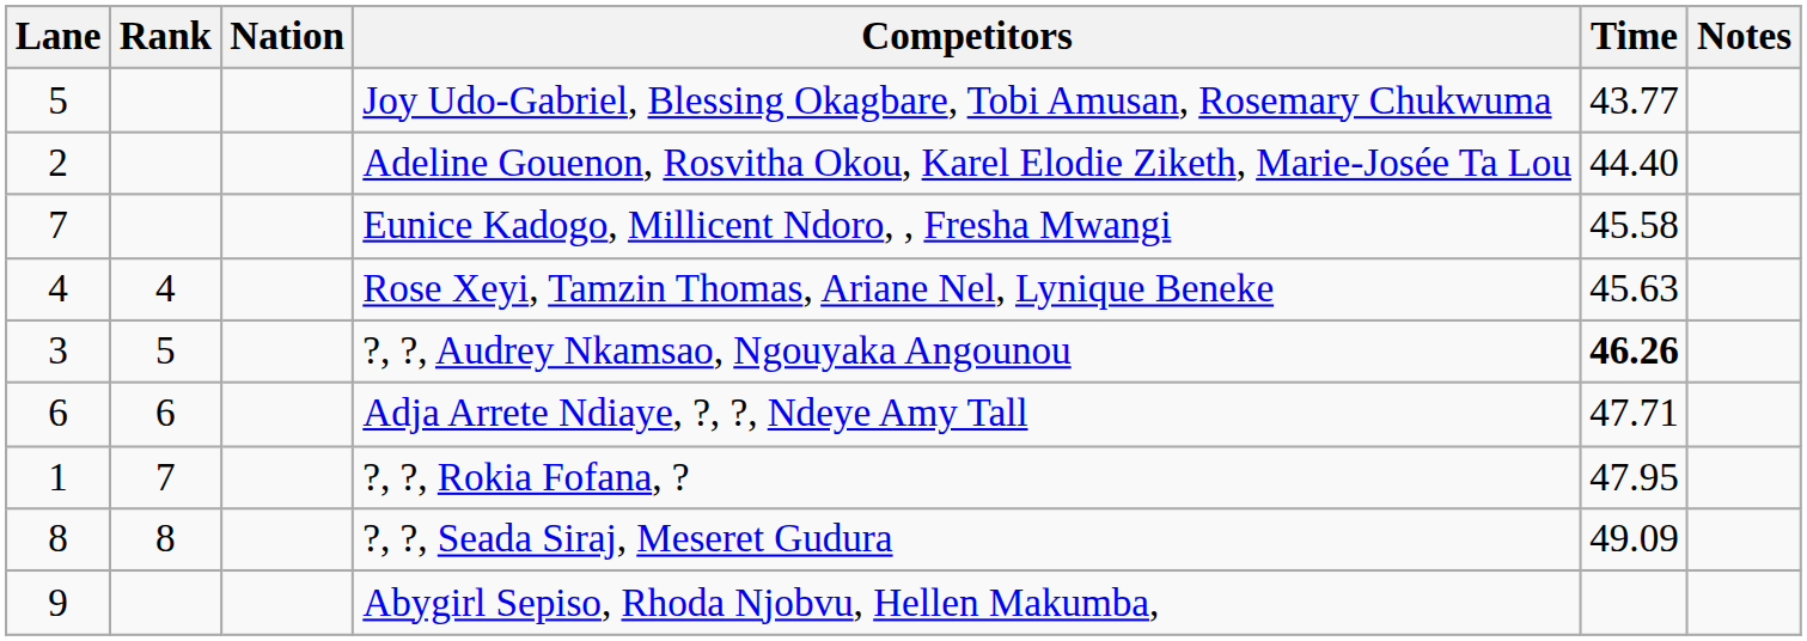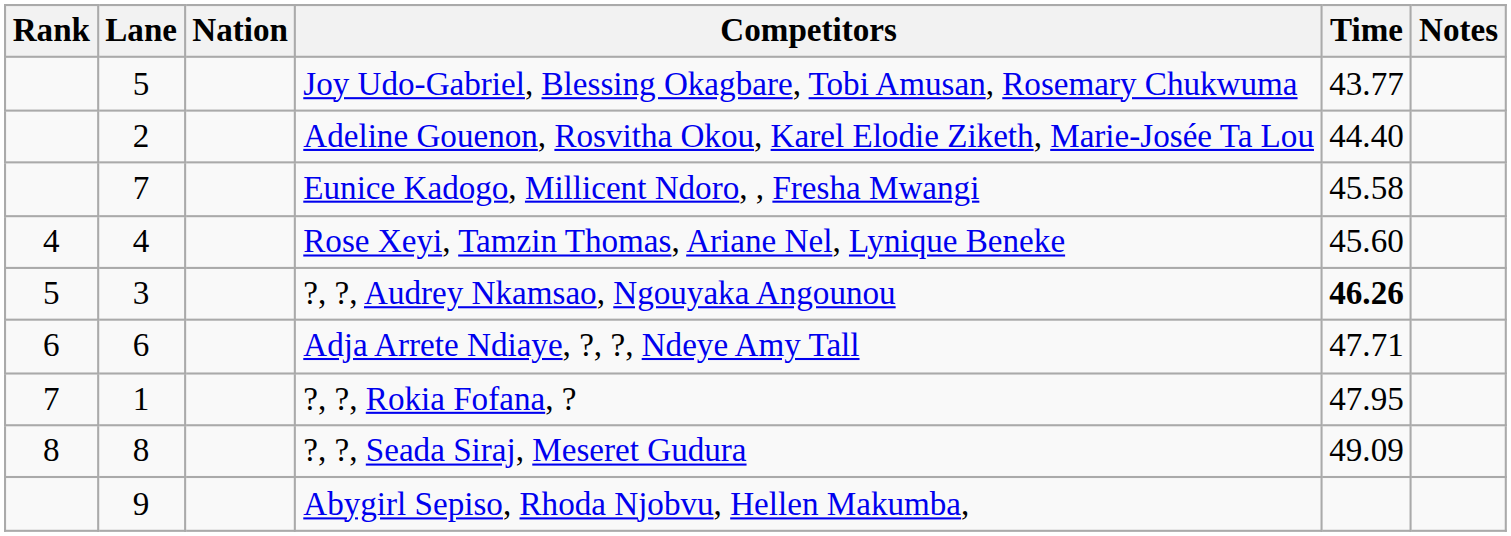columns swapped: Rank <-> Lane
Rose Xeyi, Tamzin Thomas, Ariane Nel, Lynique Beneke | Time: 45.63 -> 45.60
